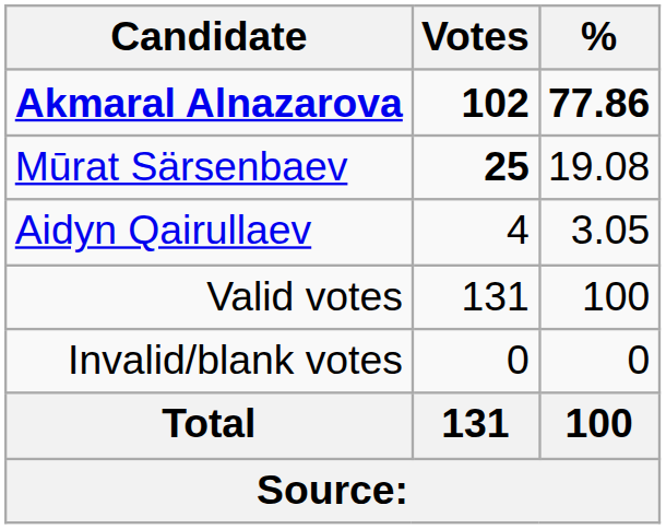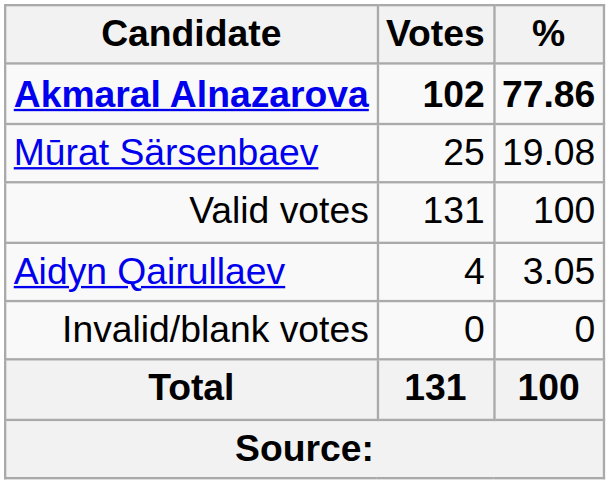Mūrat Särsenbaev | Votes: bold -> normal
rows swapped: Aidyn Qairullaev <-> Valid votes
